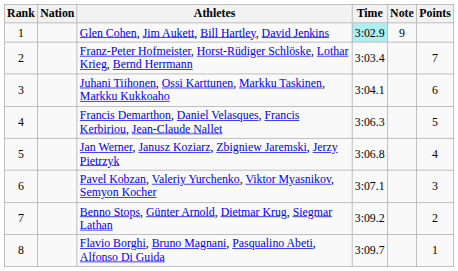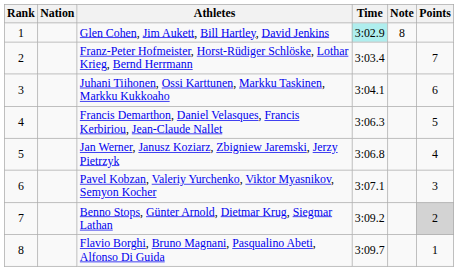Glen Cohen, Jim Aukett, Bill Hartley, David Jenkins | Note: 9 -> 8
Benno Stops, Günter Arnold, Dietmar Krug, Siegmar Lathan | Points: no background -> lightgrey background
